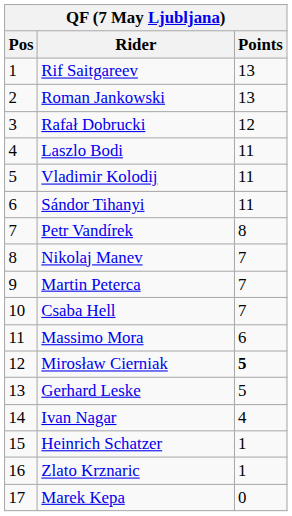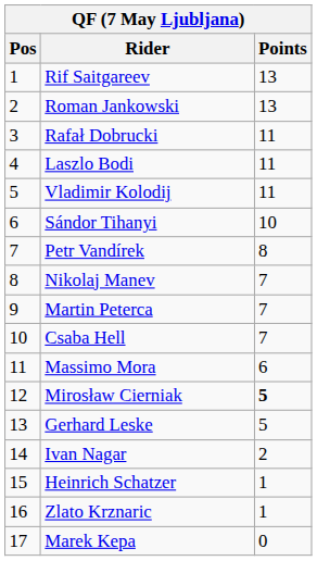Rafał Dobrucki | Points: 12 -> 11
Sándor Tihanyi | Points: 11 -> 10
Ivan Nagar | Points: 4 -> 2
